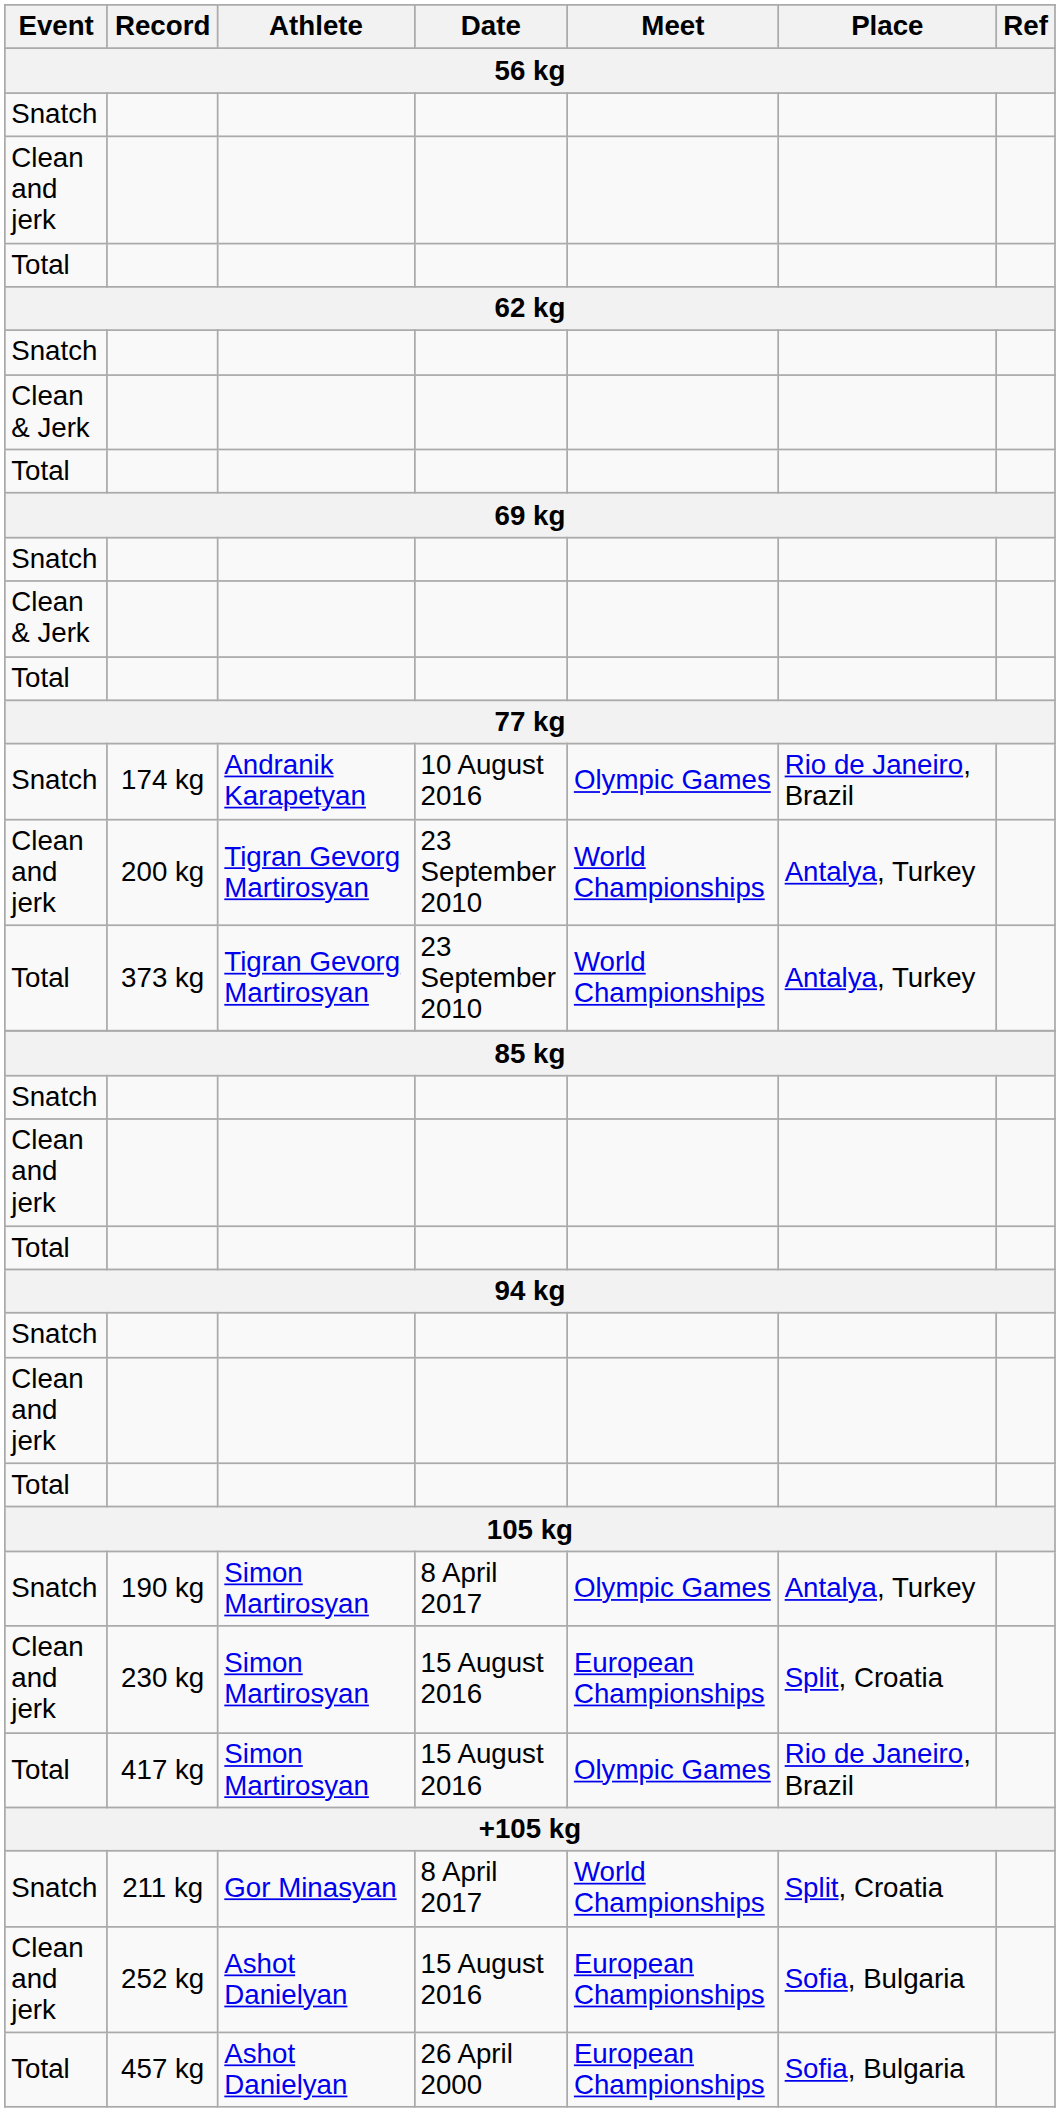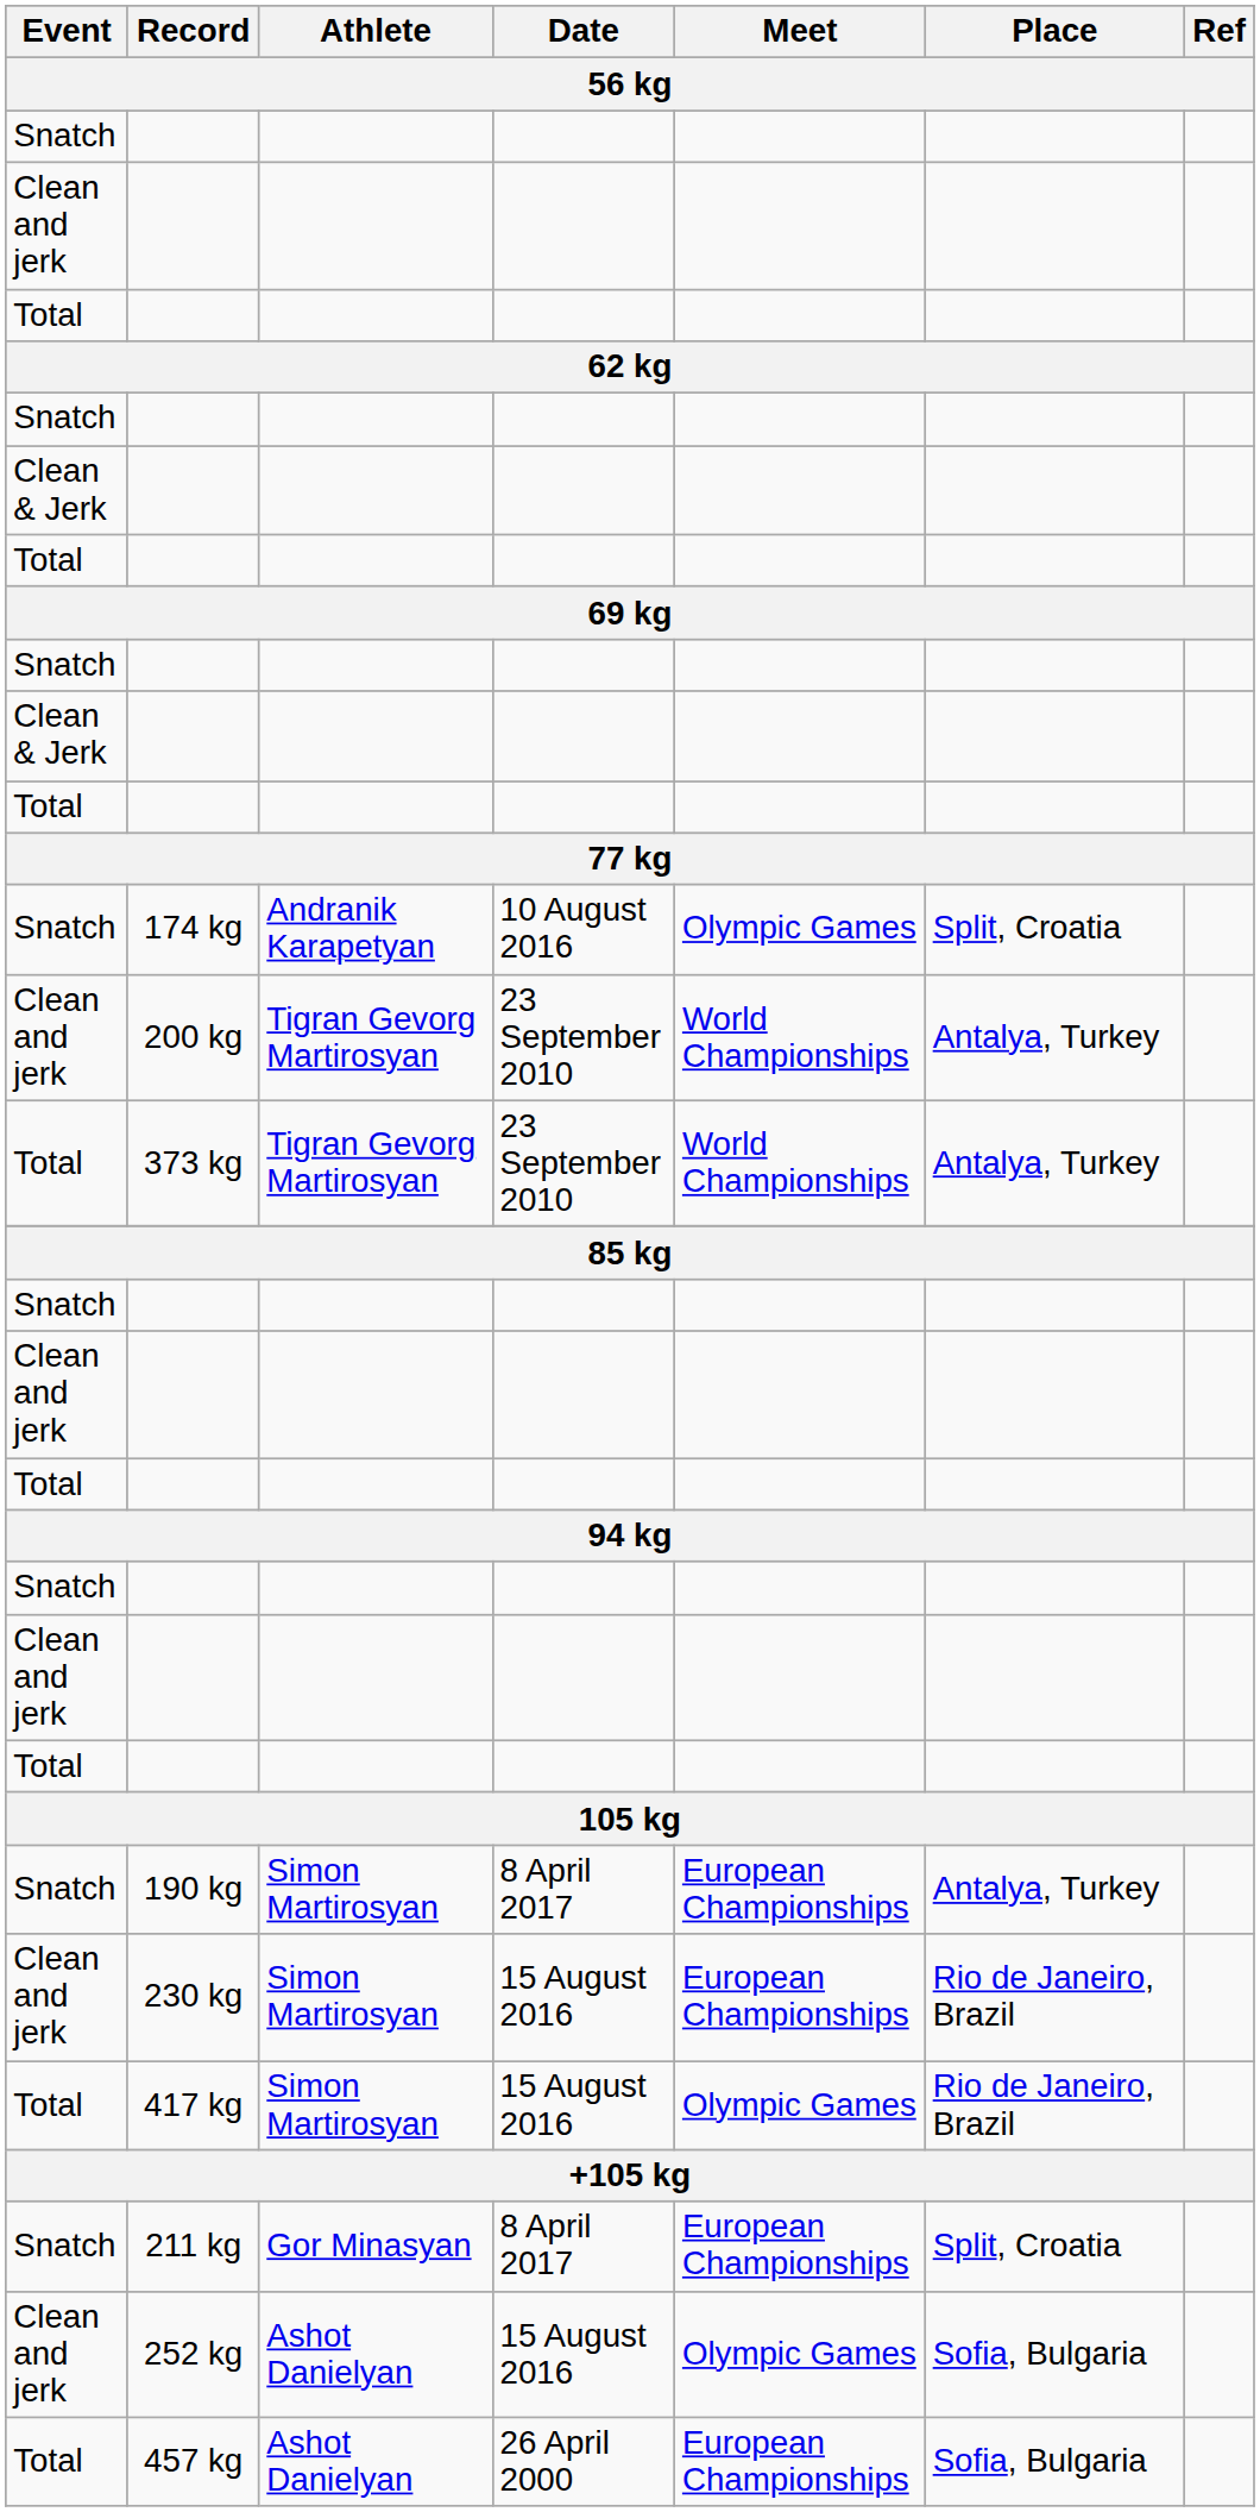174 kg | Place: Rio de Janeiro, Brazil -> Split, Croatia
190 kg | Meet: Olympic Games -> European Championships
230 kg | Place: Split, Croatia -> Rio de Janeiro, Brazil
211 kg | Meet: World Championships -> European Championships
252 kg | Meet: European Championships -> Olympic Games
